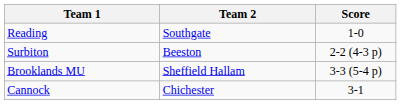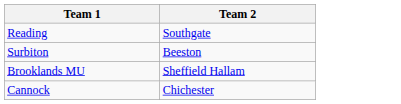- column: Score | 1-0 | 2-2 (4-3 p) | 3-3 (5-4 p) | 3-1
